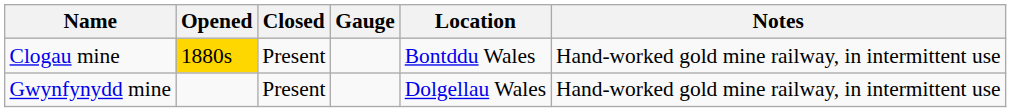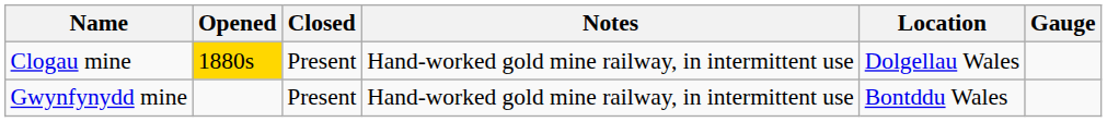columns swapped: Gauge <-> Notes
Clogau mine | Location: Bontddu Wales -> Dolgellau Wales
Gwynfynydd mine | Location: Dolgellau Wales -> Bontddu Wales
